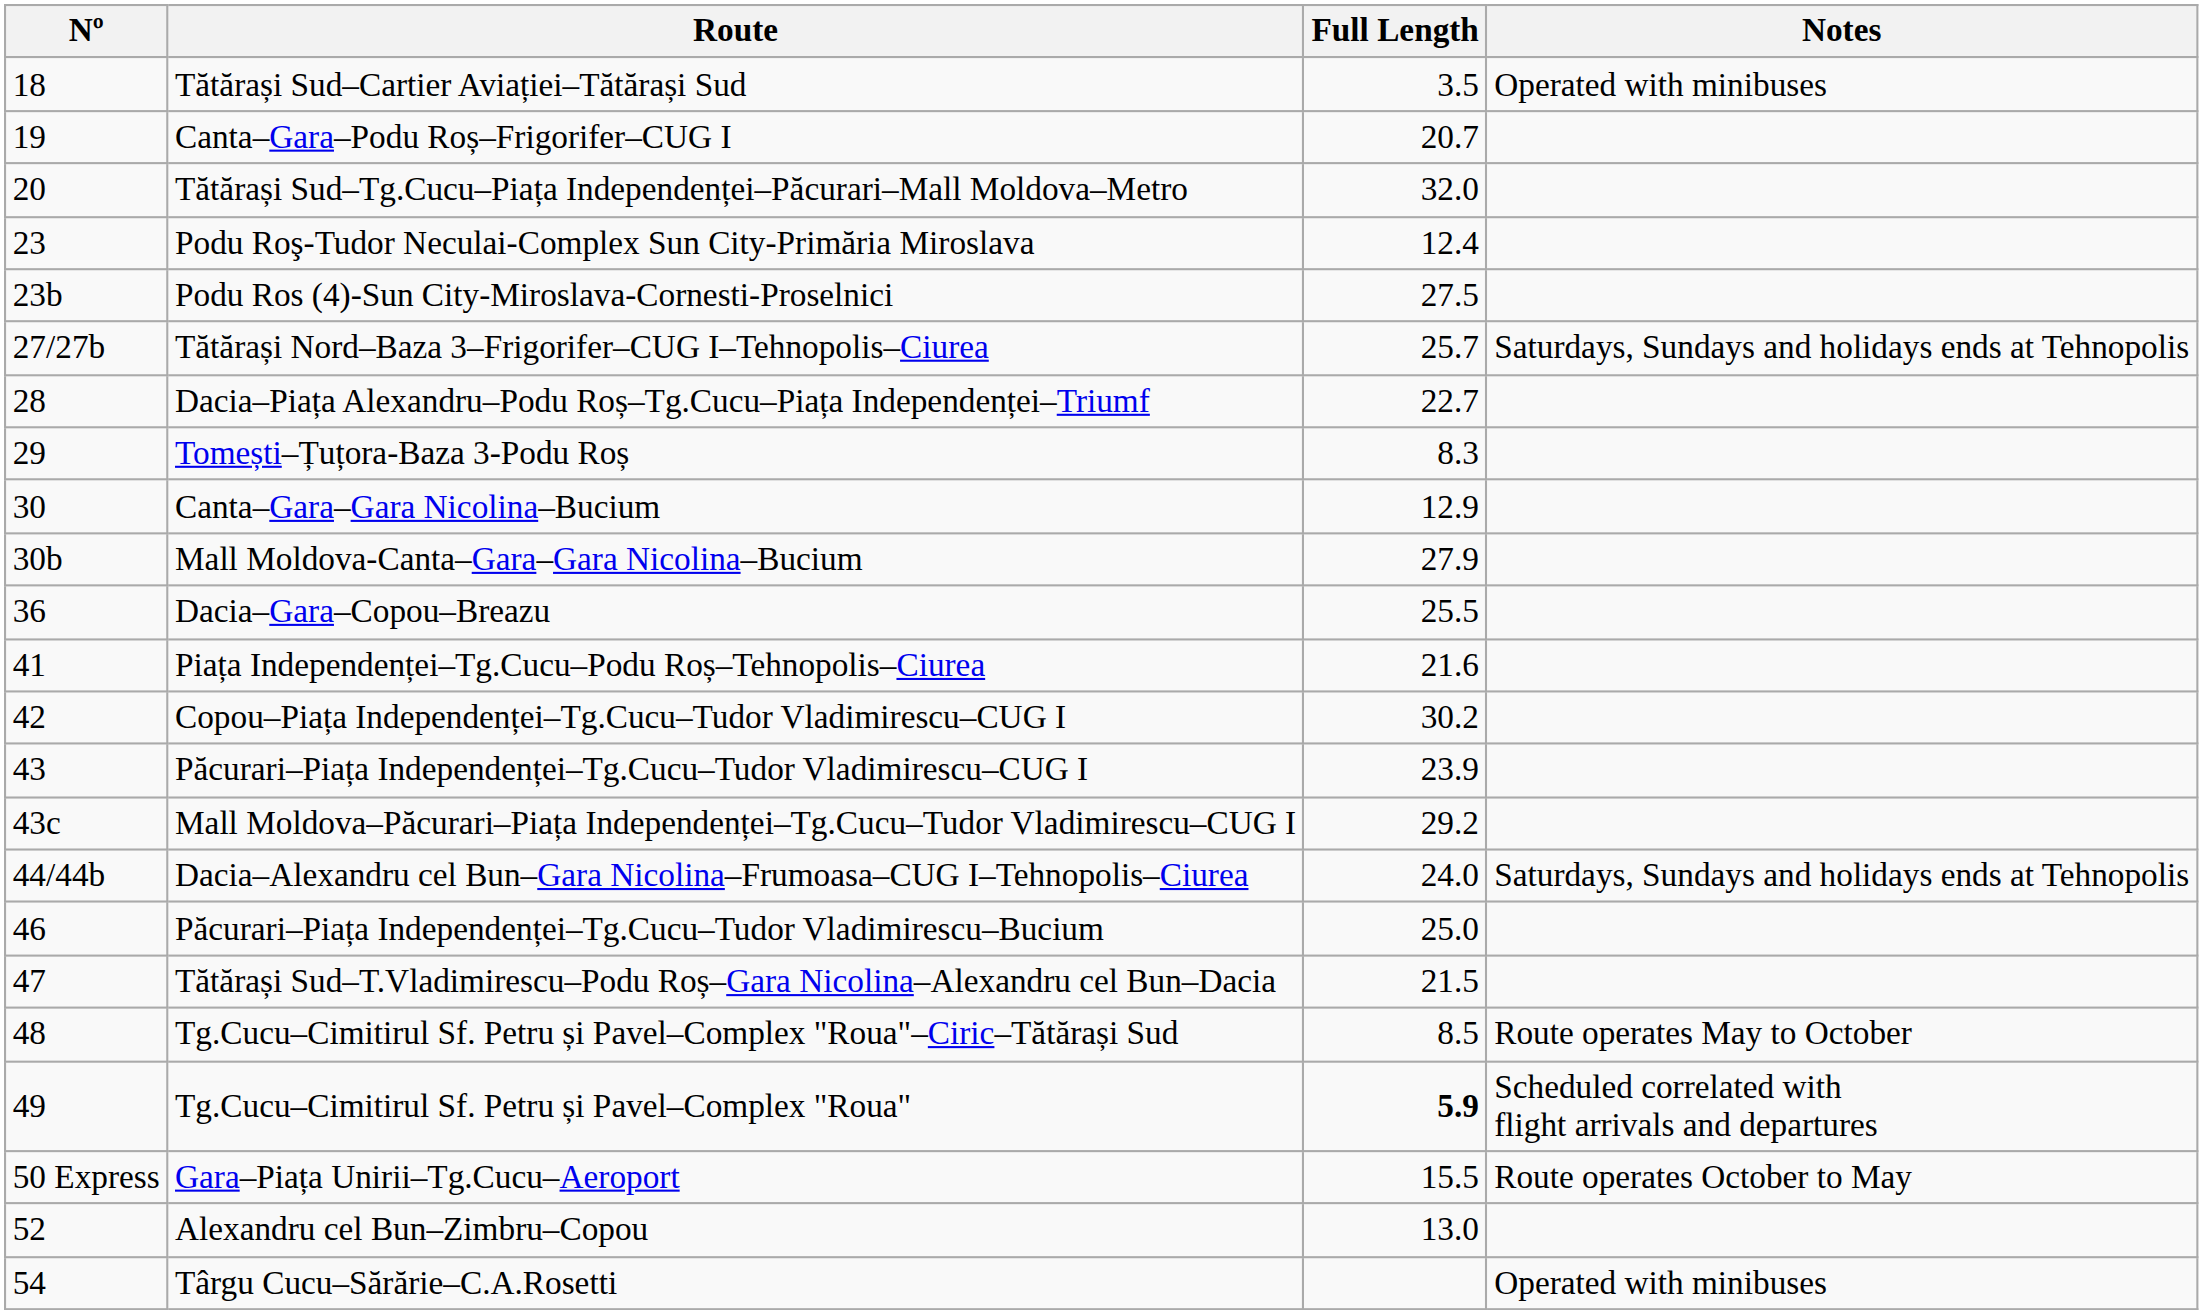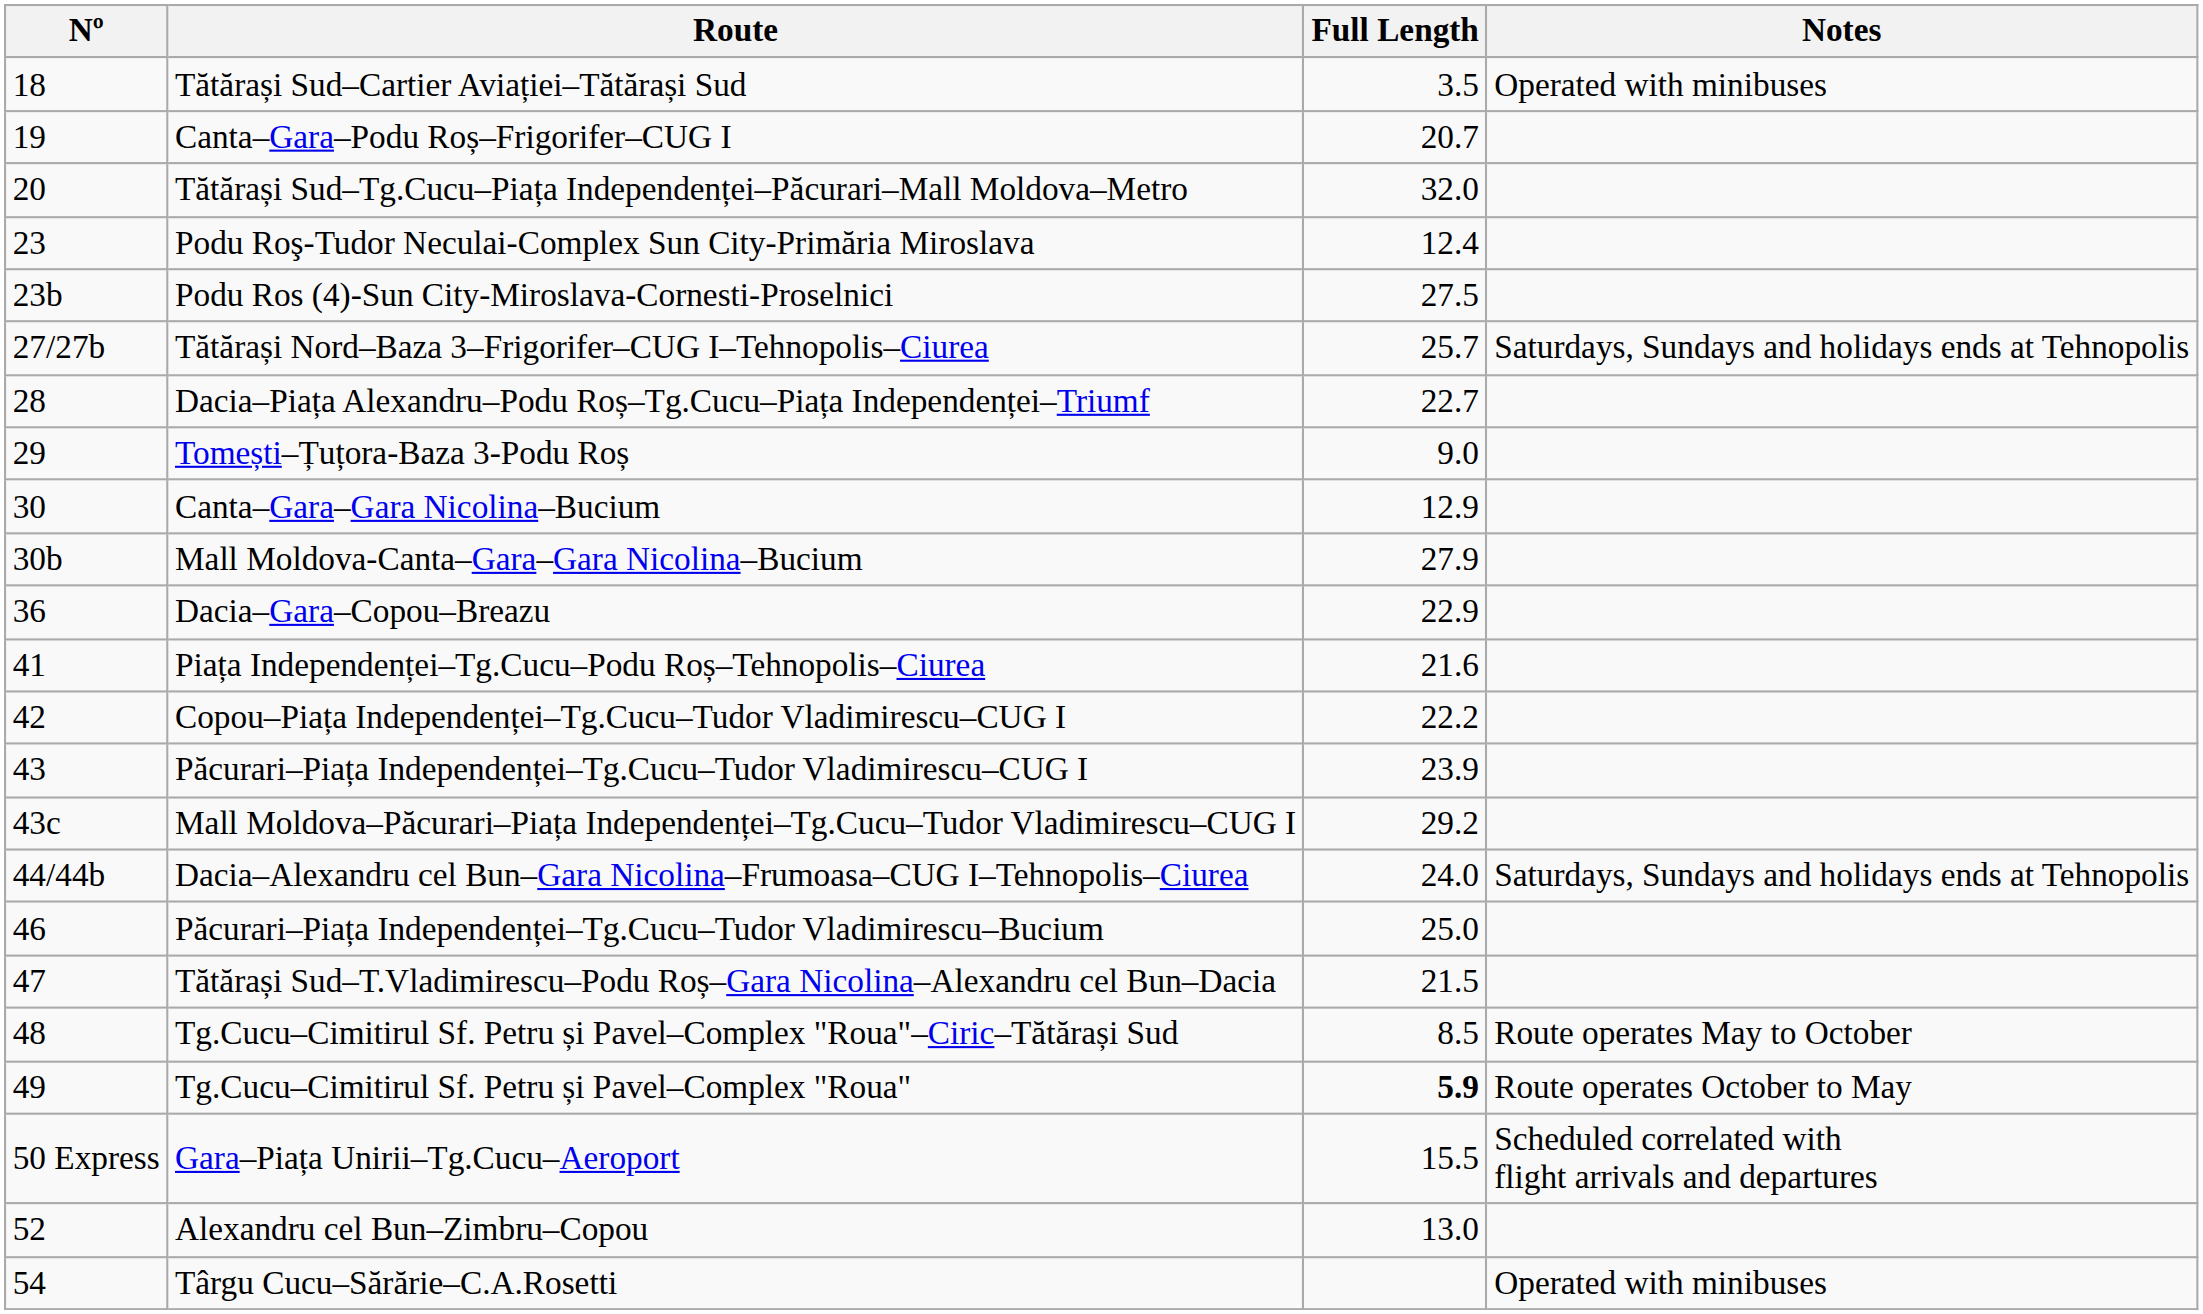Tomești–Țuțora-Baza 3-Podu Roș | Full Length: 8.3 -> 9.0
Dacia–Gara–Copou–Breazu | Full Length: 25.5 -> 22.9
Copou–Piața Independenței–Tg.Cucu–Tudor Vladimirescu–CUG I | Full Length: 30.2 -> 22.2
Tg.Cucu–Cimitirul Sf. Petru și Pavel–Complex "Roua" | Notes: Scheduled correlated with flight arrivals and departures -> Route operates October to May
Gara–Piața Unirii–Tg.Cucu–Aeroport | Notes: Route operates October to May -> Scheduled correlated with flight arrivals and departures
